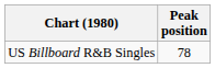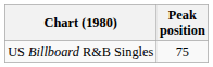US Billboard R&B Singles | Peak position: 78 -> 75
